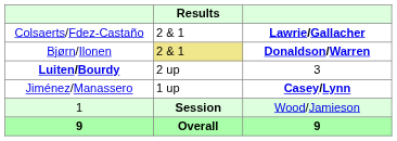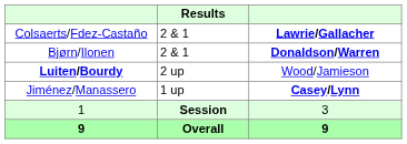Bjørn/Ilonen | Results: khaki background -> no background
Luiten/Bourdy | column 3: 3 -> Wood/Jamieson
1 | column 3: Wood/Jamieson -> 3
